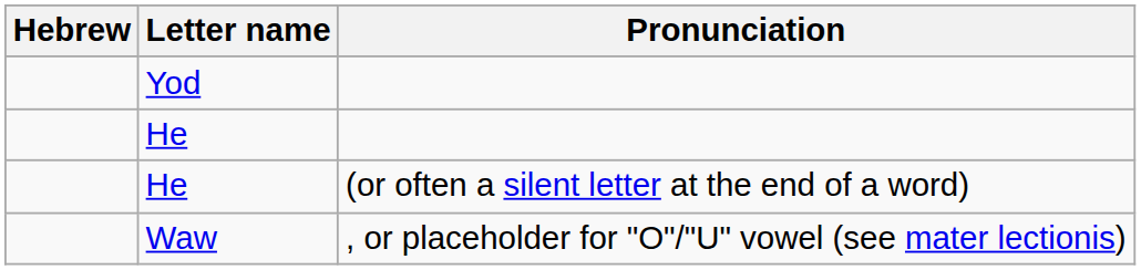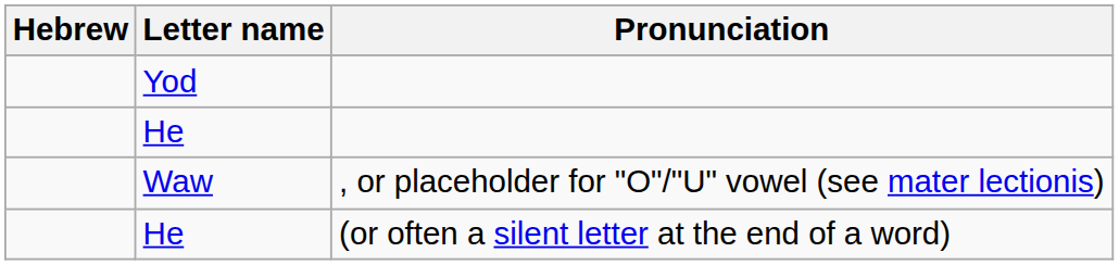rows swapped: Waw <-> He / (or often a silent letter at the end of a word)
